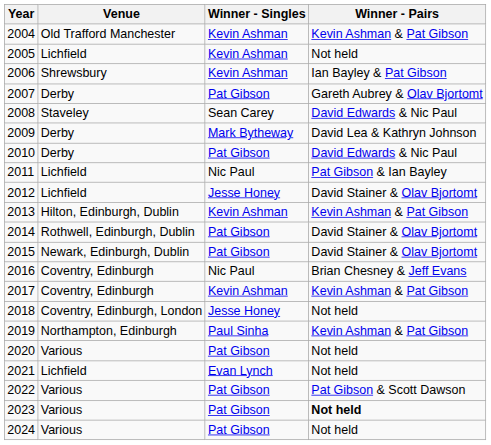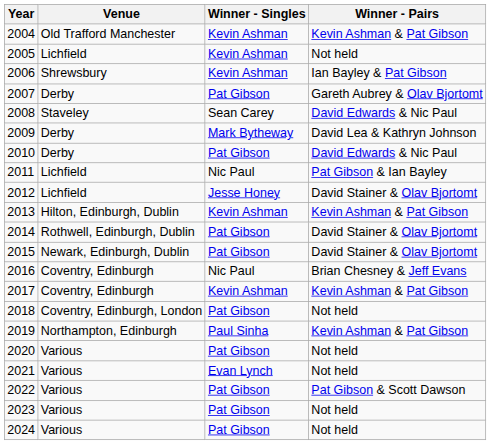2018 | Winner - Singles: Jesse Honey -> Pat Gibson
2021 | Venue: Lichfield -> Various
2023 | Winner - Pairs: bold -> normal
